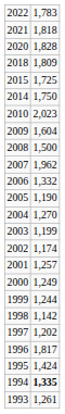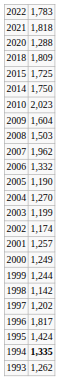2020 | column 2: 1,828 -> 1,288
2008 | column 2: 1,500 -> 1,503
1993 | column 2: 1,261 -> 1,262
